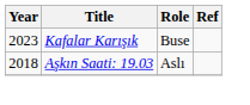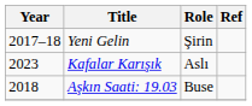+ row: 2017–18 | Yeni Gelin | Şirin
Kafalar Karışık | Role: Buse -> Aslı
Aşkın Saati: 19.03 | Role: Aslı -> Buse
